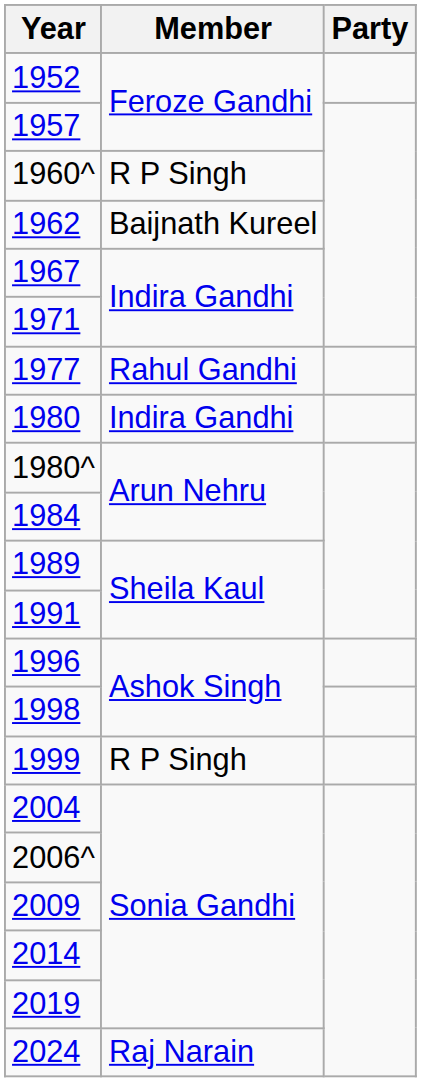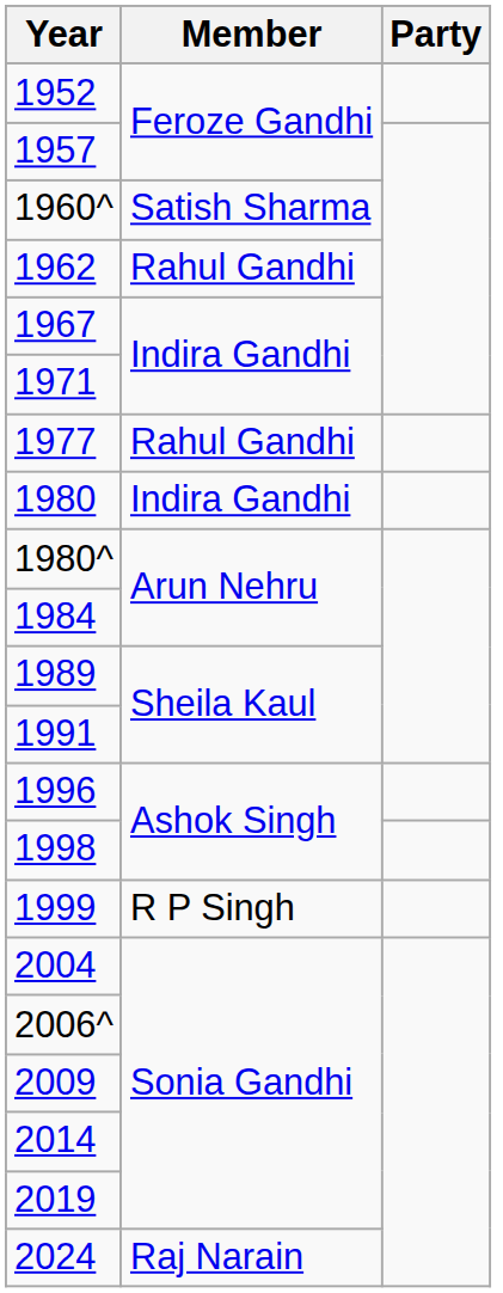1960^ | Member: R P Singh -> Satish Sharma
1962 | Member: Baijnath Kureel -> Rahul Gandhi
